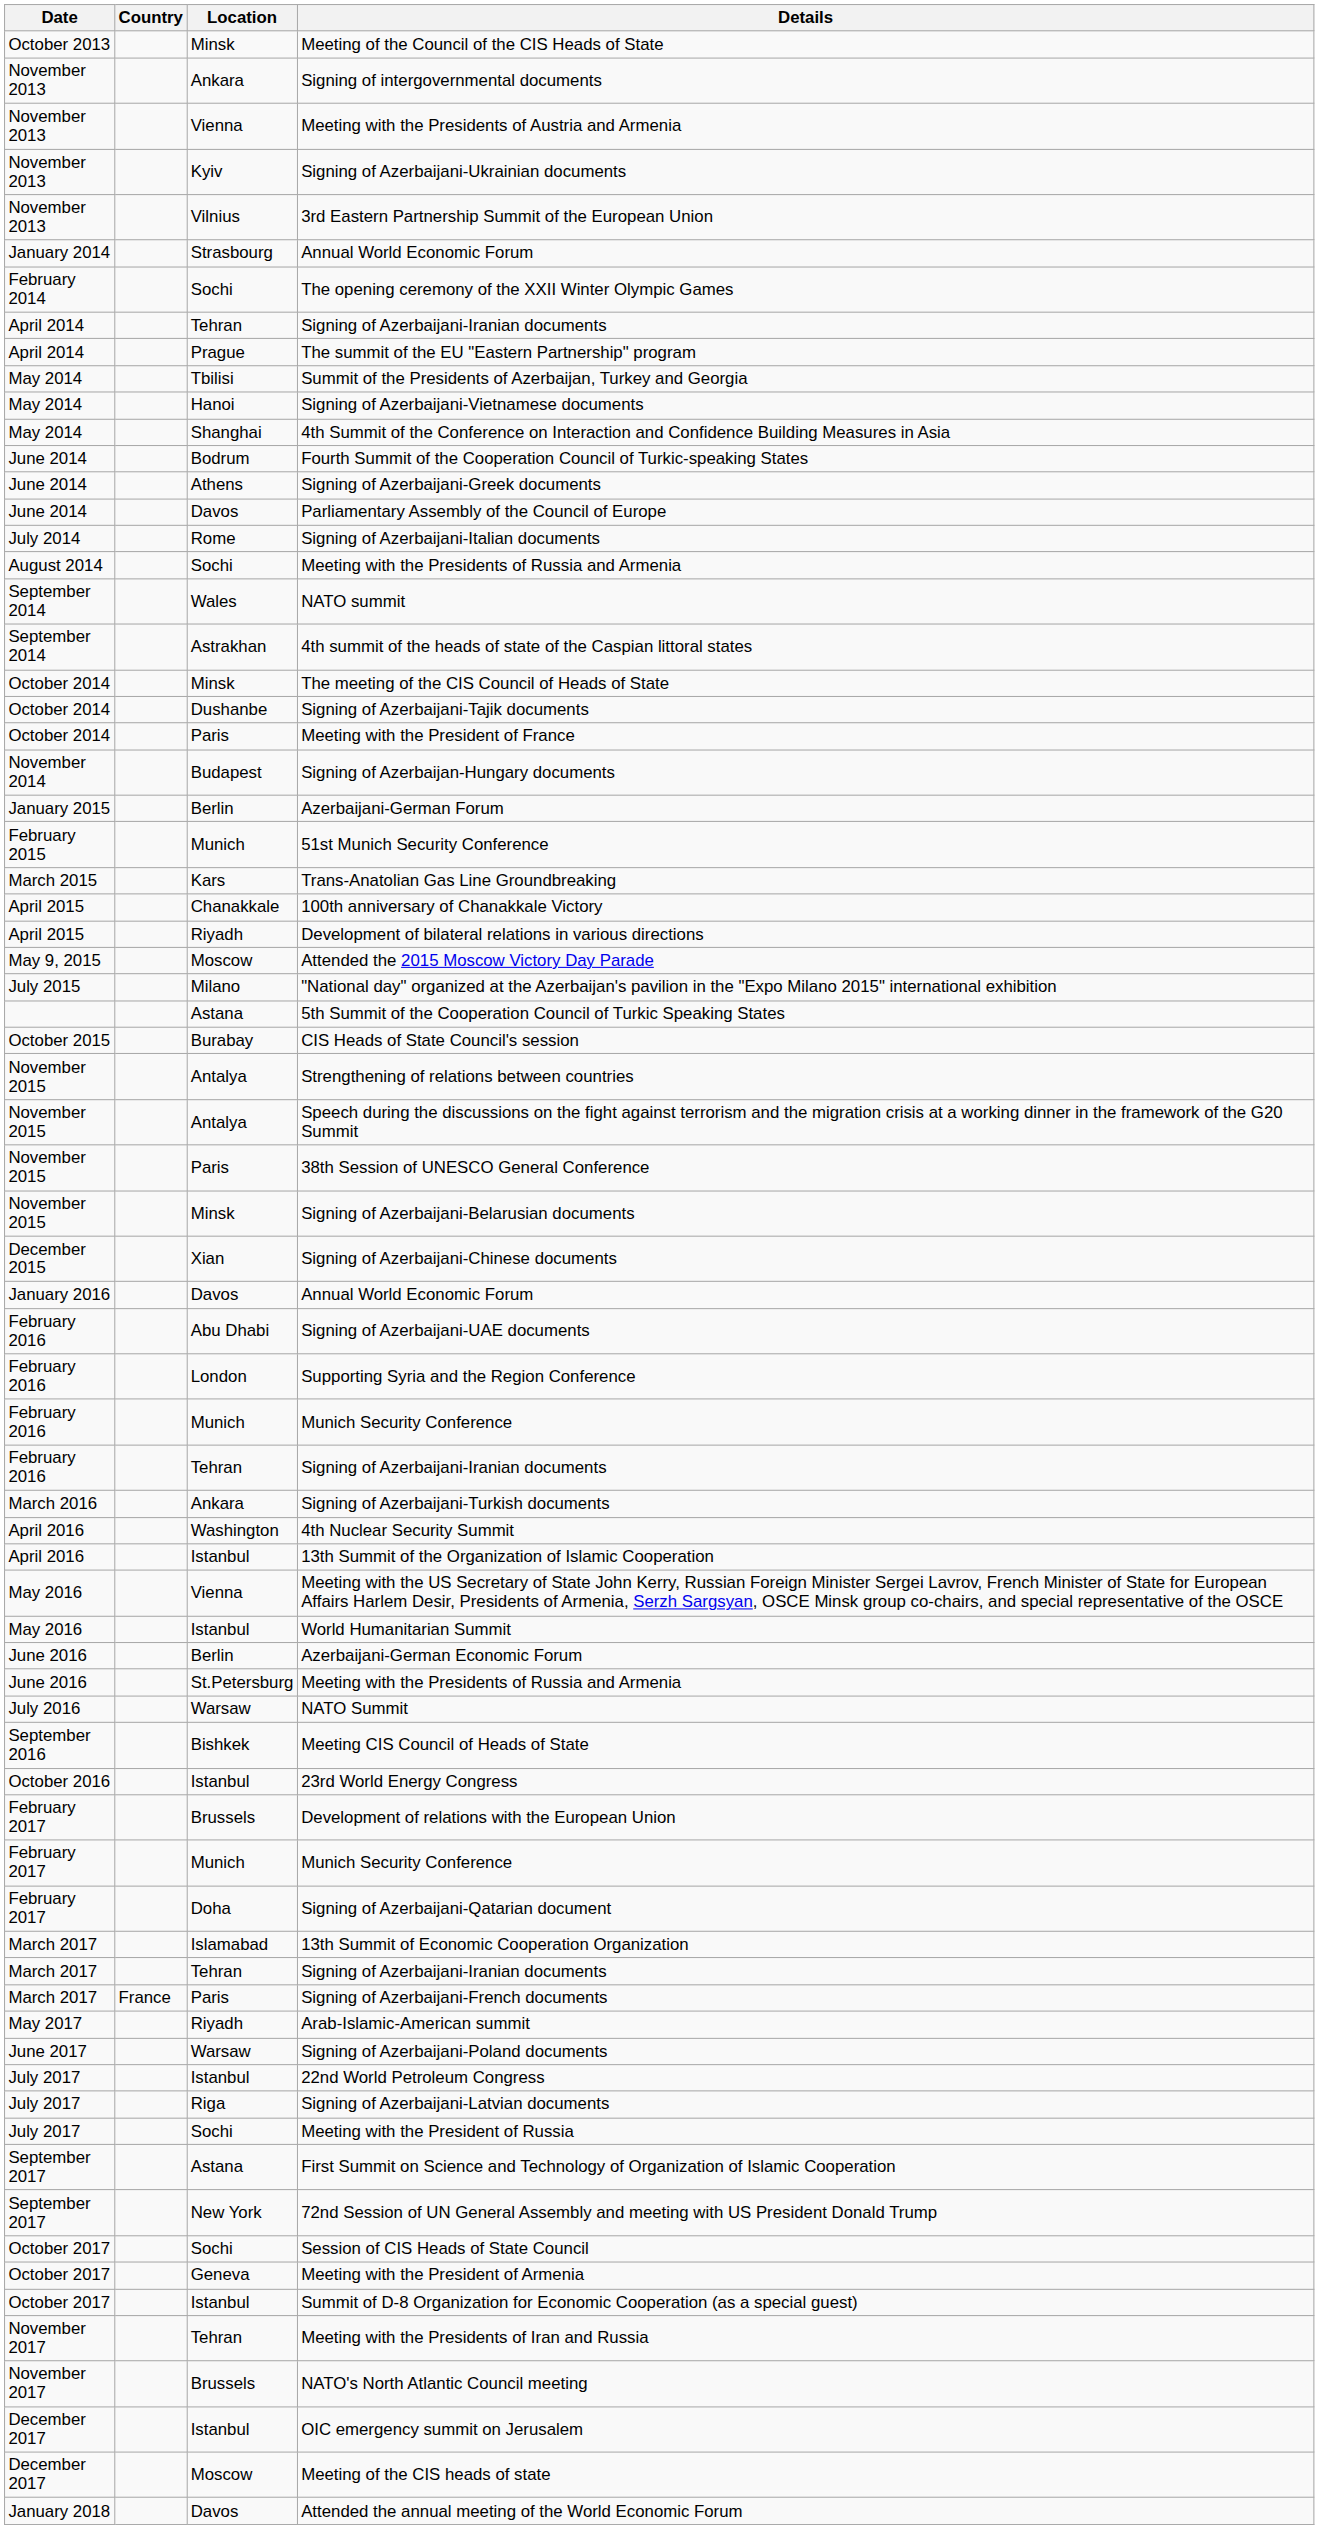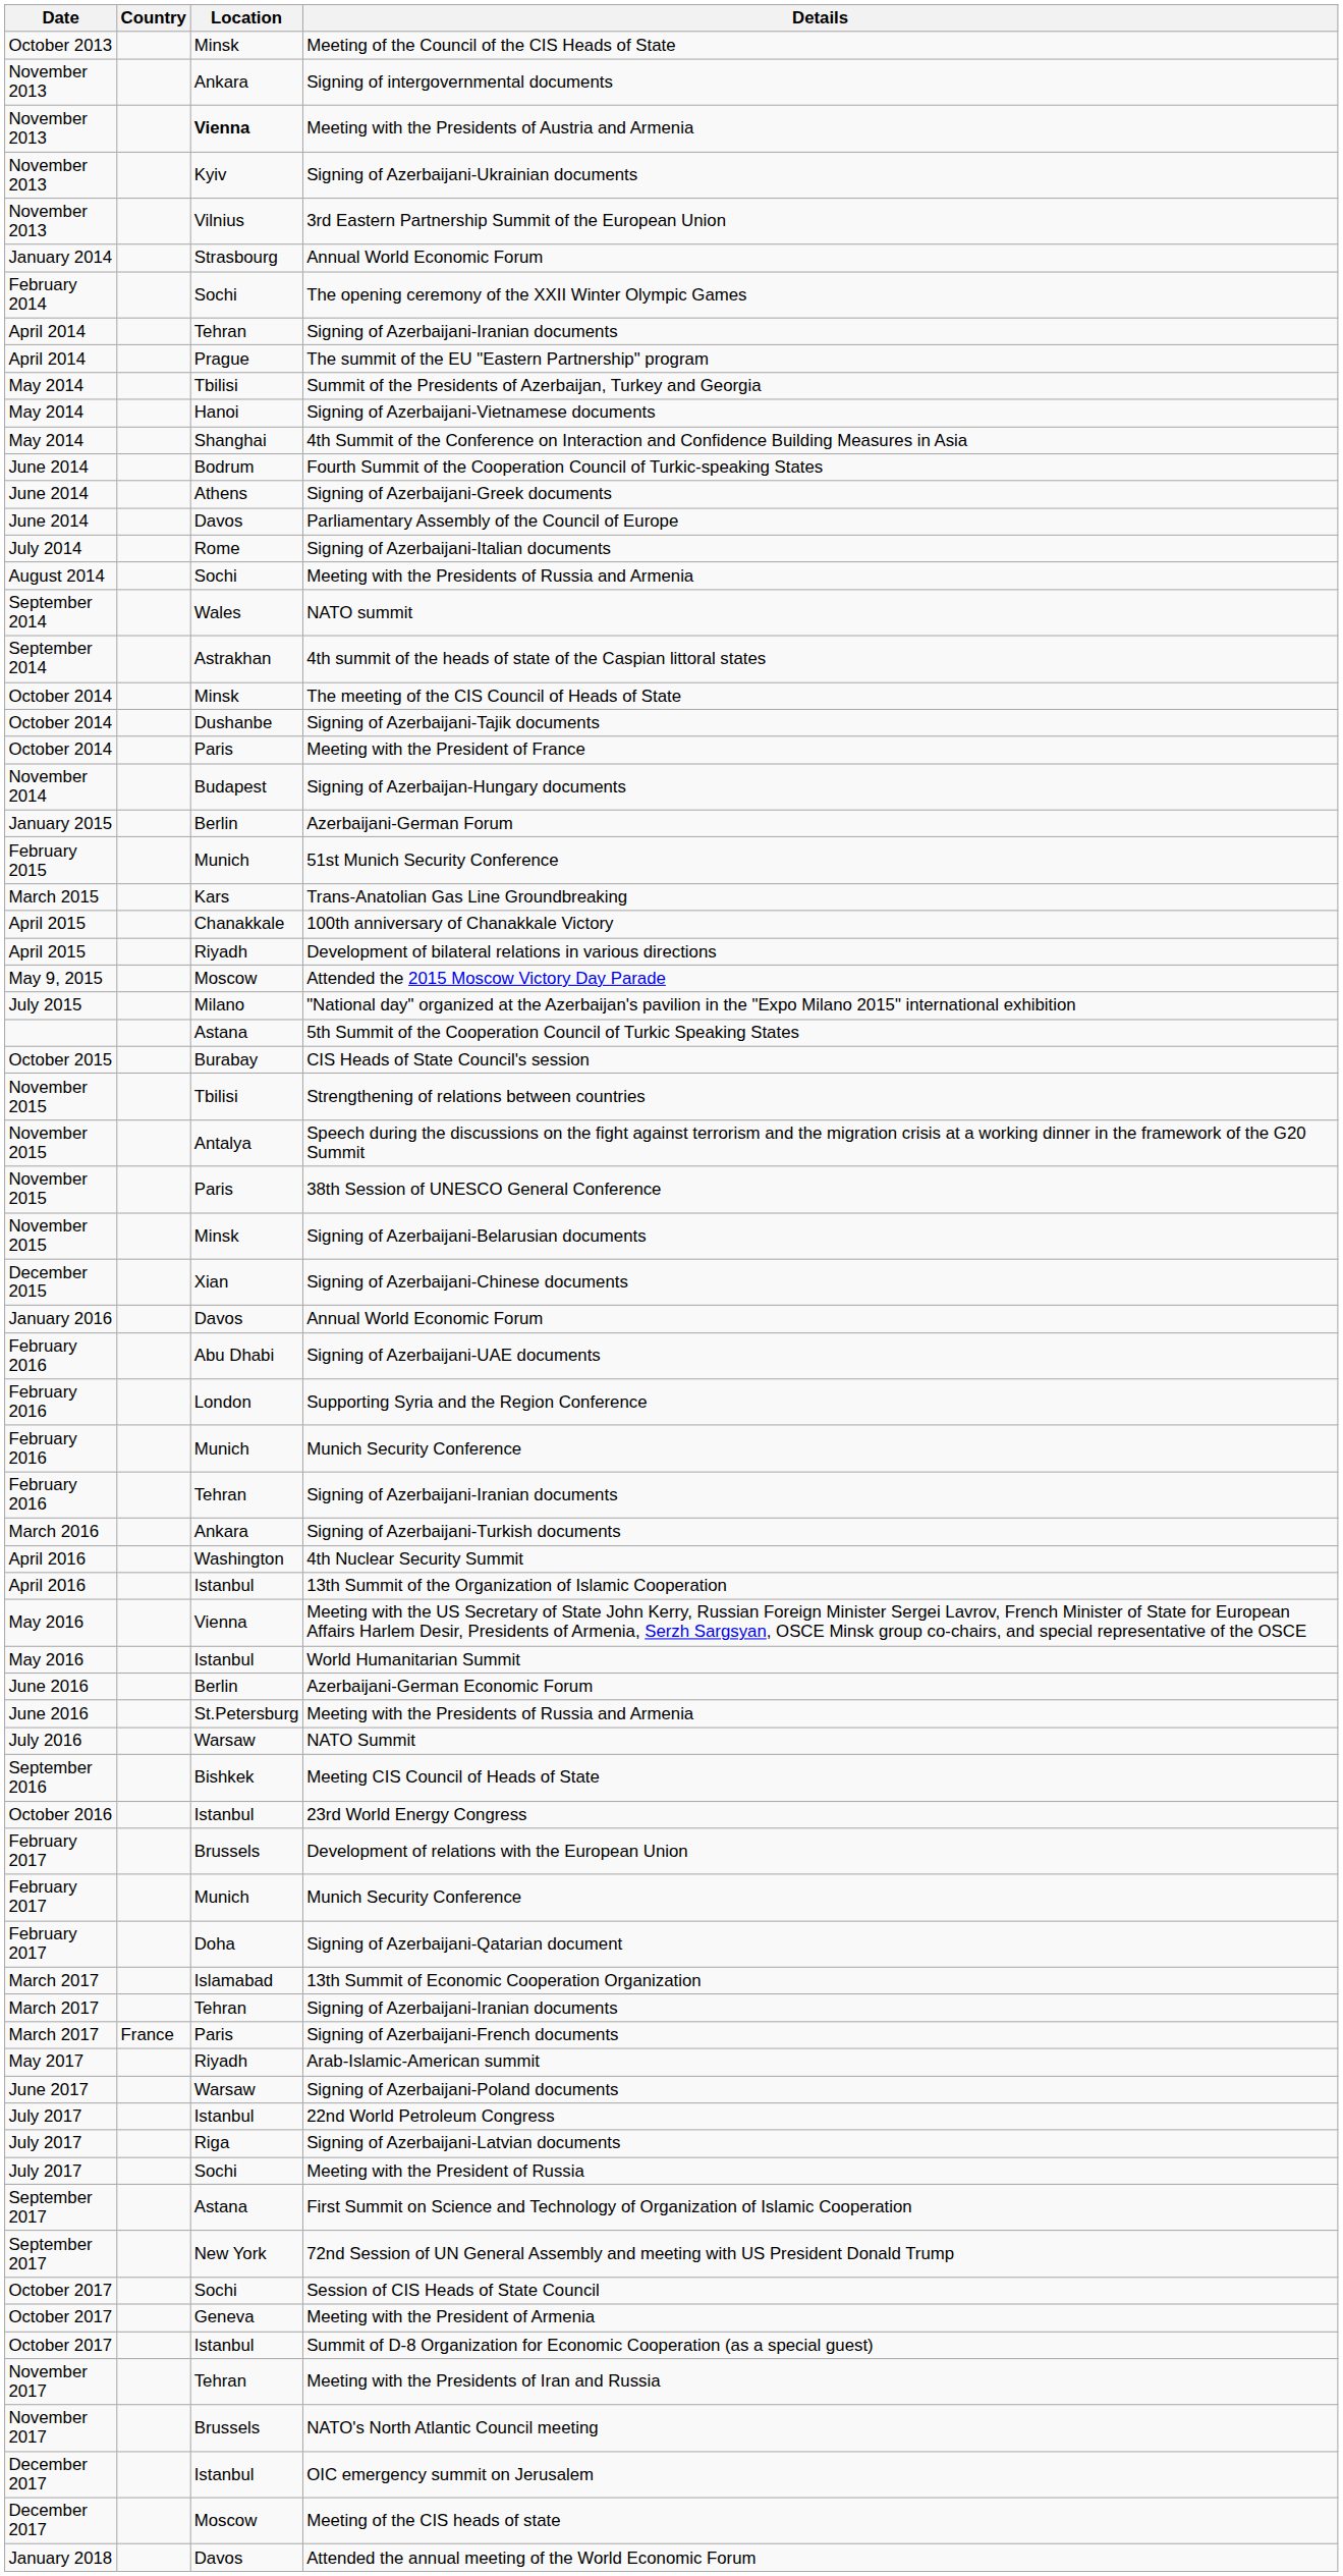Meeting with the Presidents of Austria and Armenia | Location: normal -> bold
Strengthening of relations between countries | Location: Antalya -> Tbilisi
